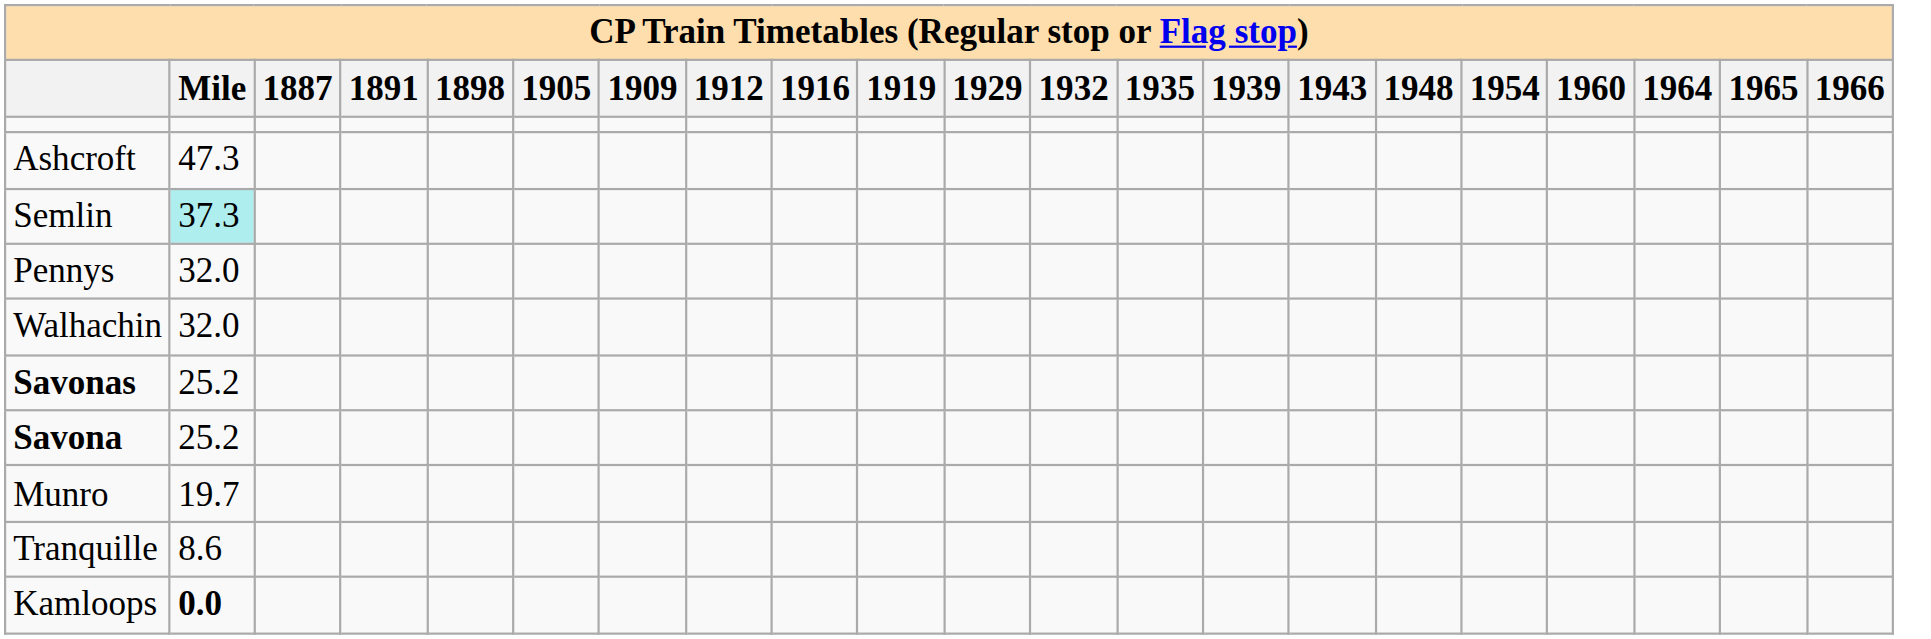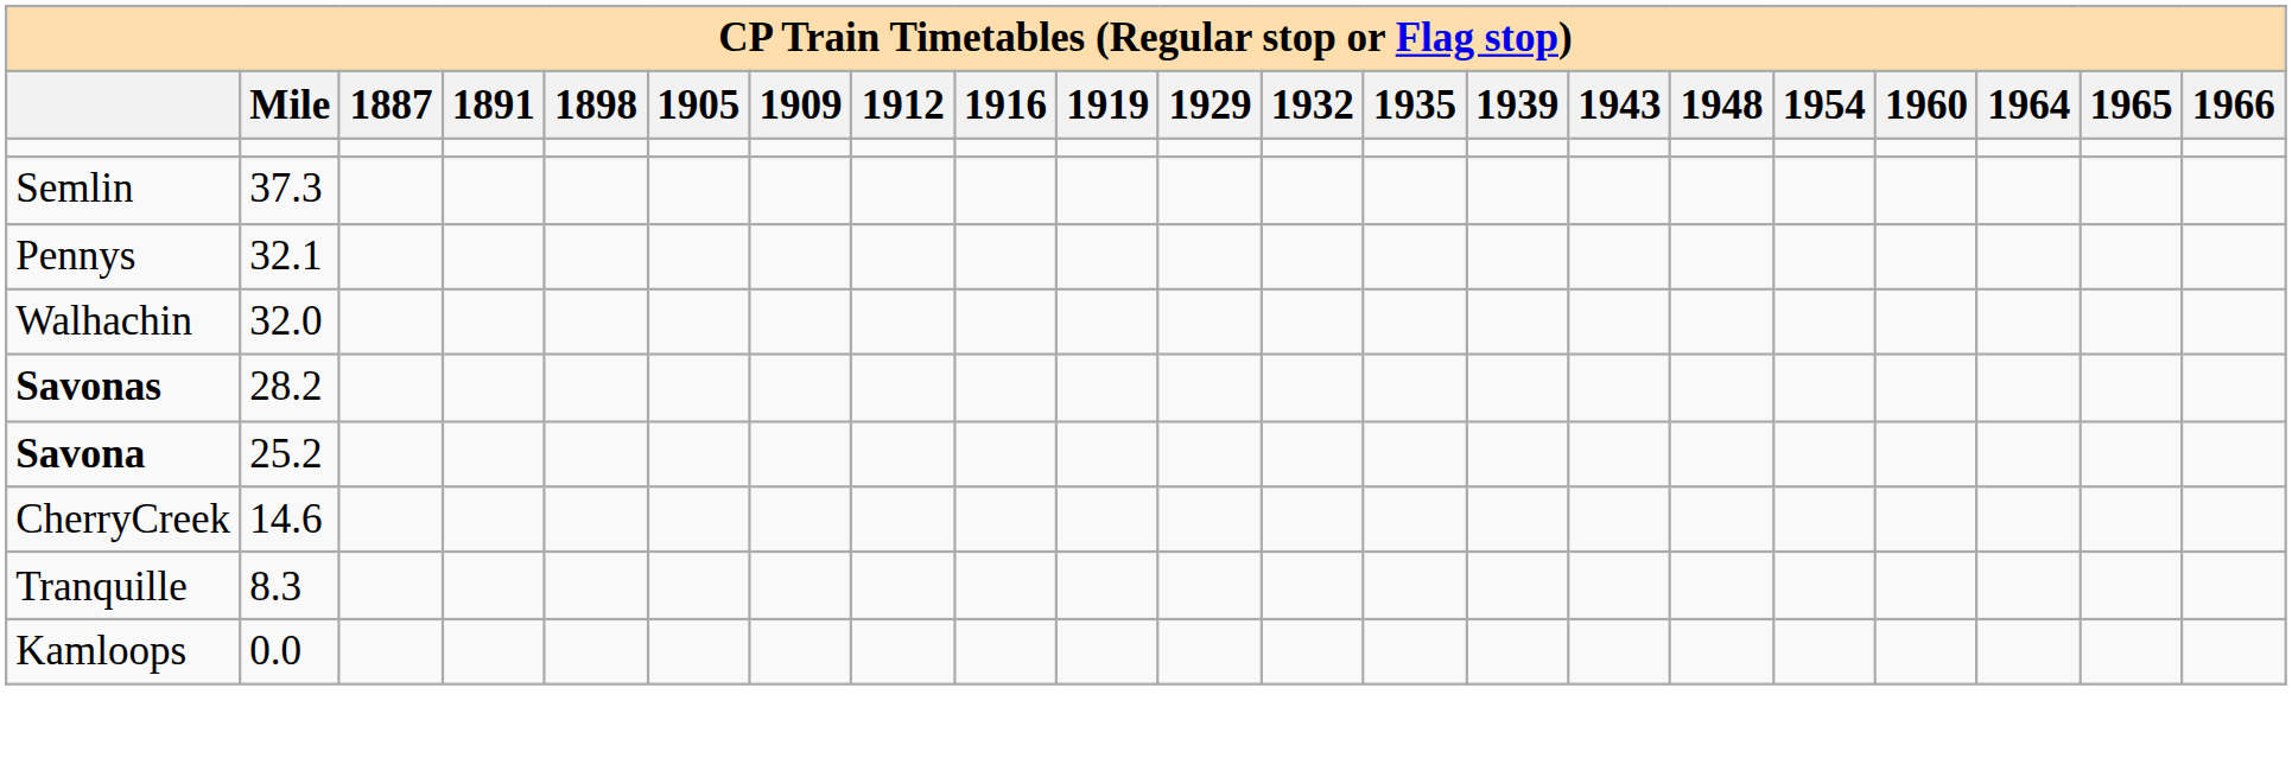- row: Ashcroft | 47.3
Semlin | Mile: paleturquoise background -> no background
Pennys | Mile: 32.0 -> 32.1
Savonas | Mile: 25.2 -> 28.2
- row: Munro | 19.7
+ row: CherryCreek | 14.6
Tranquille | Mile: 8.6 -> 8.3
Kamloops | Mile: bold -> normal
